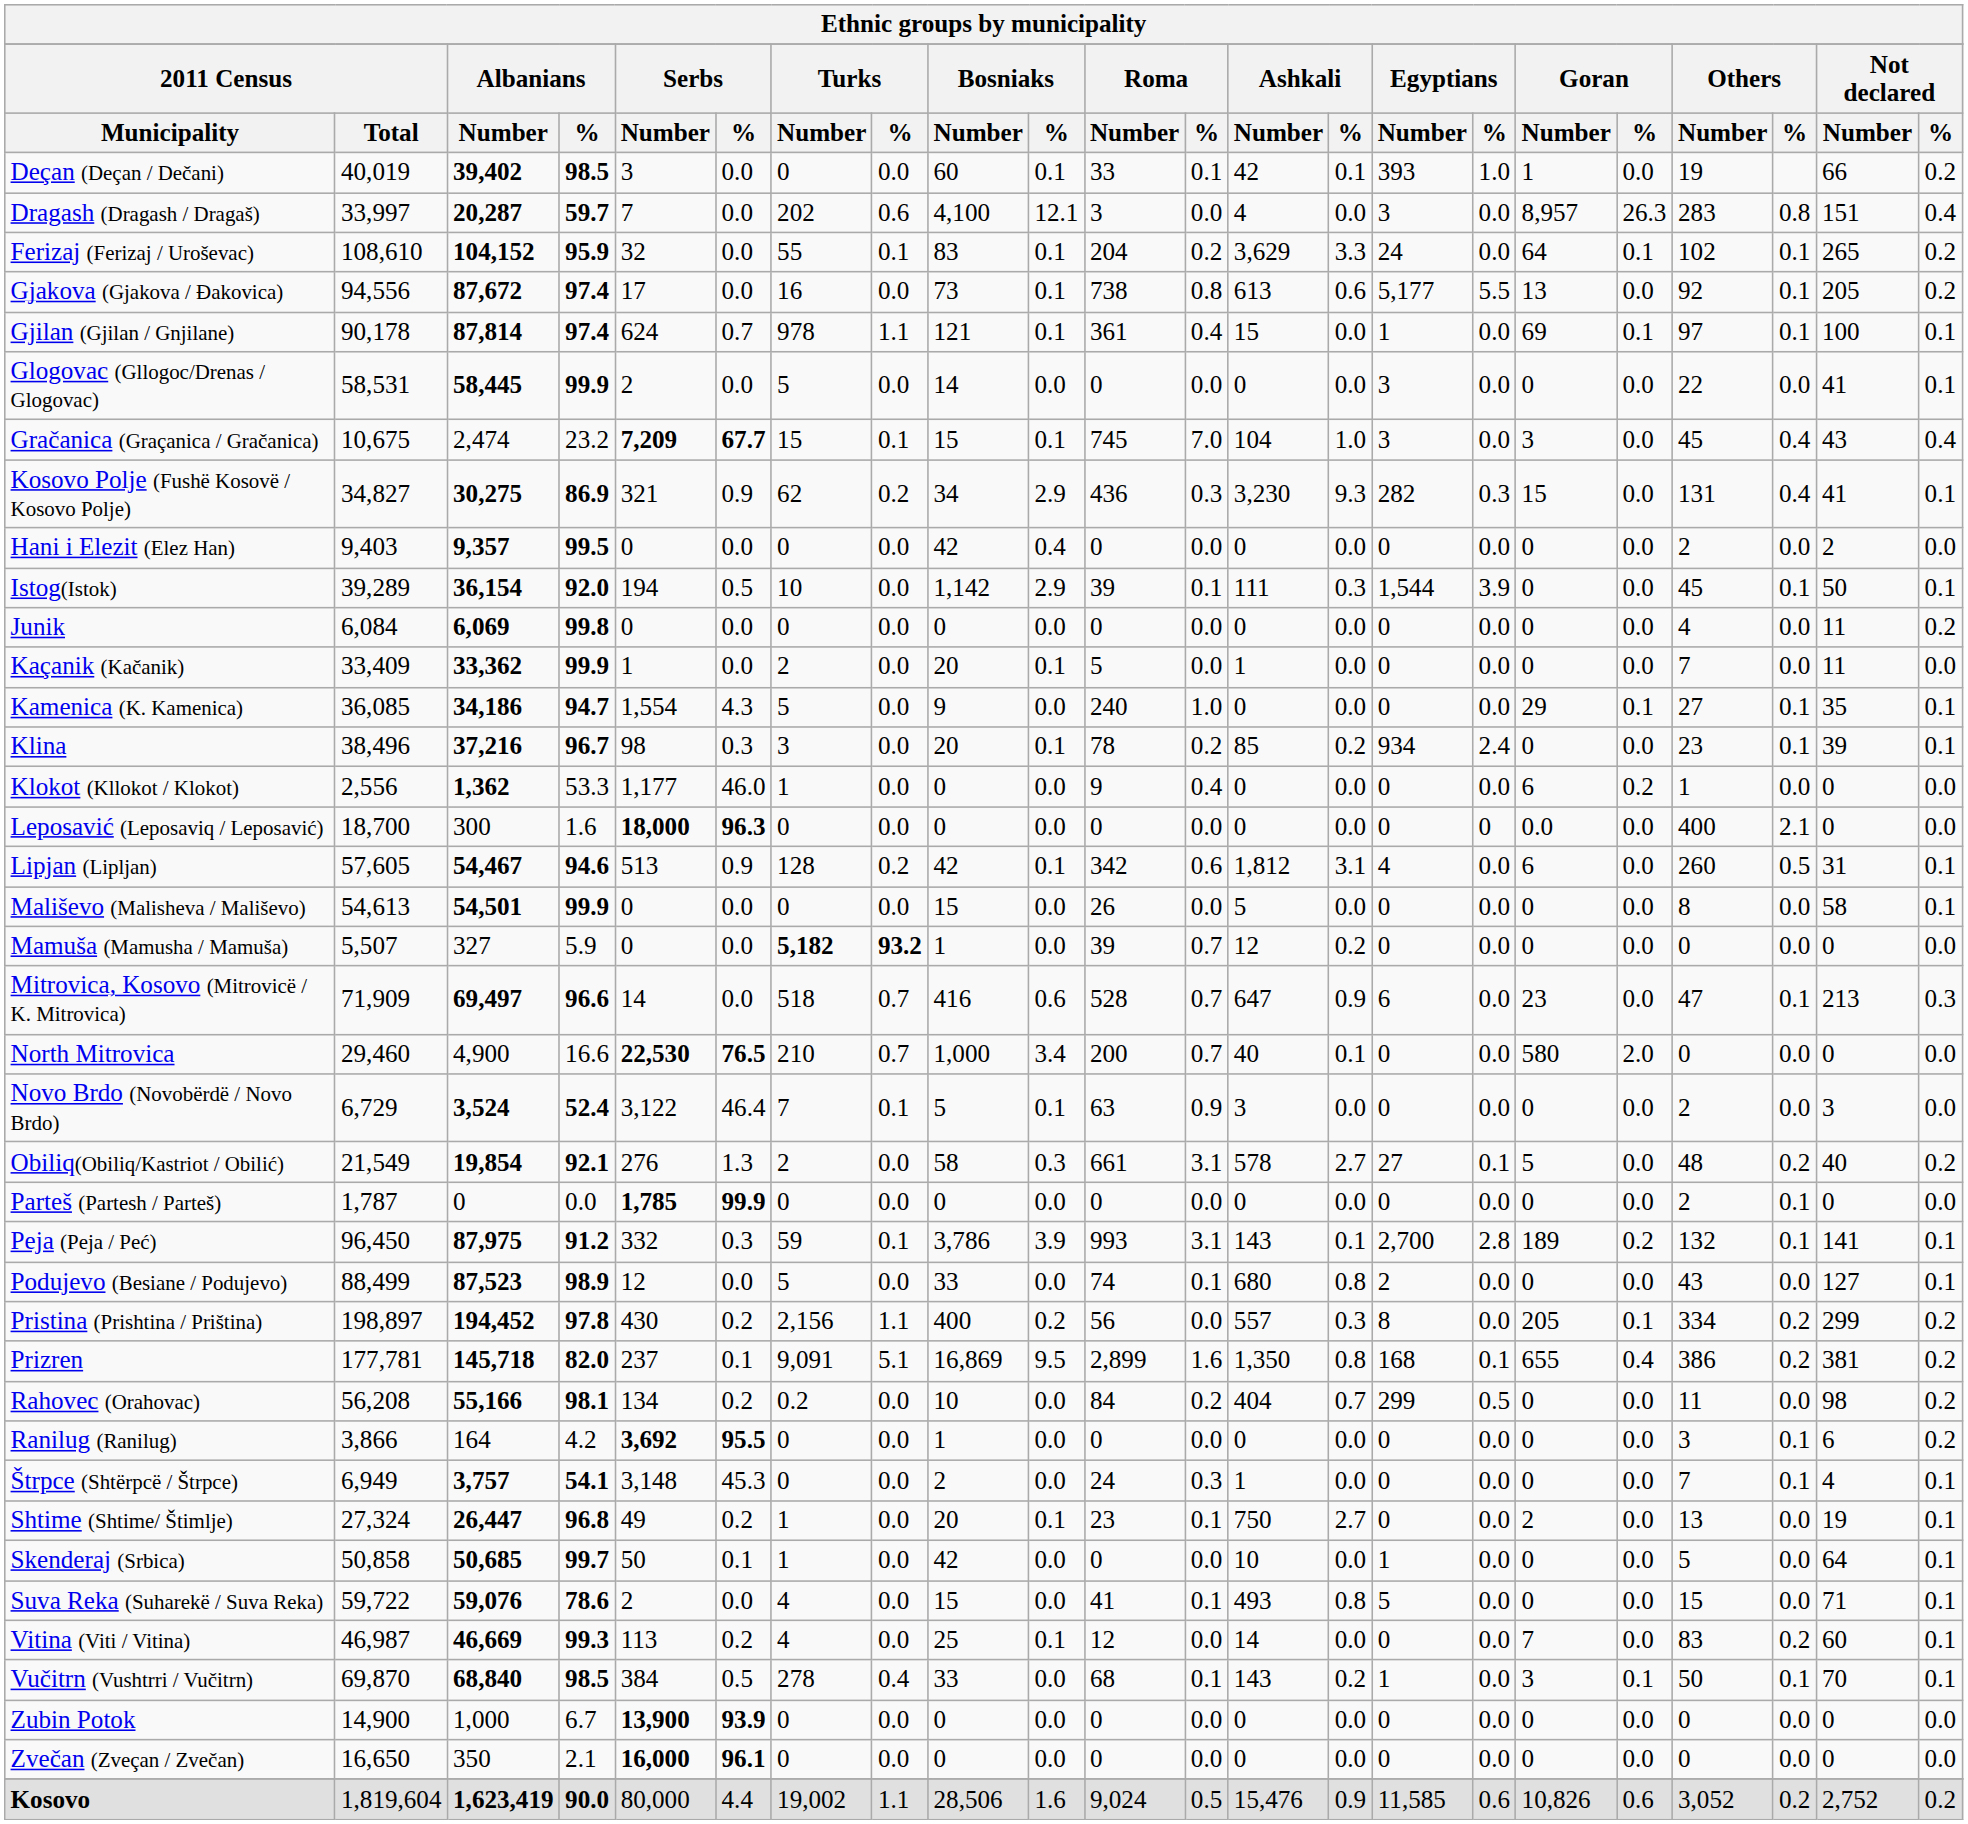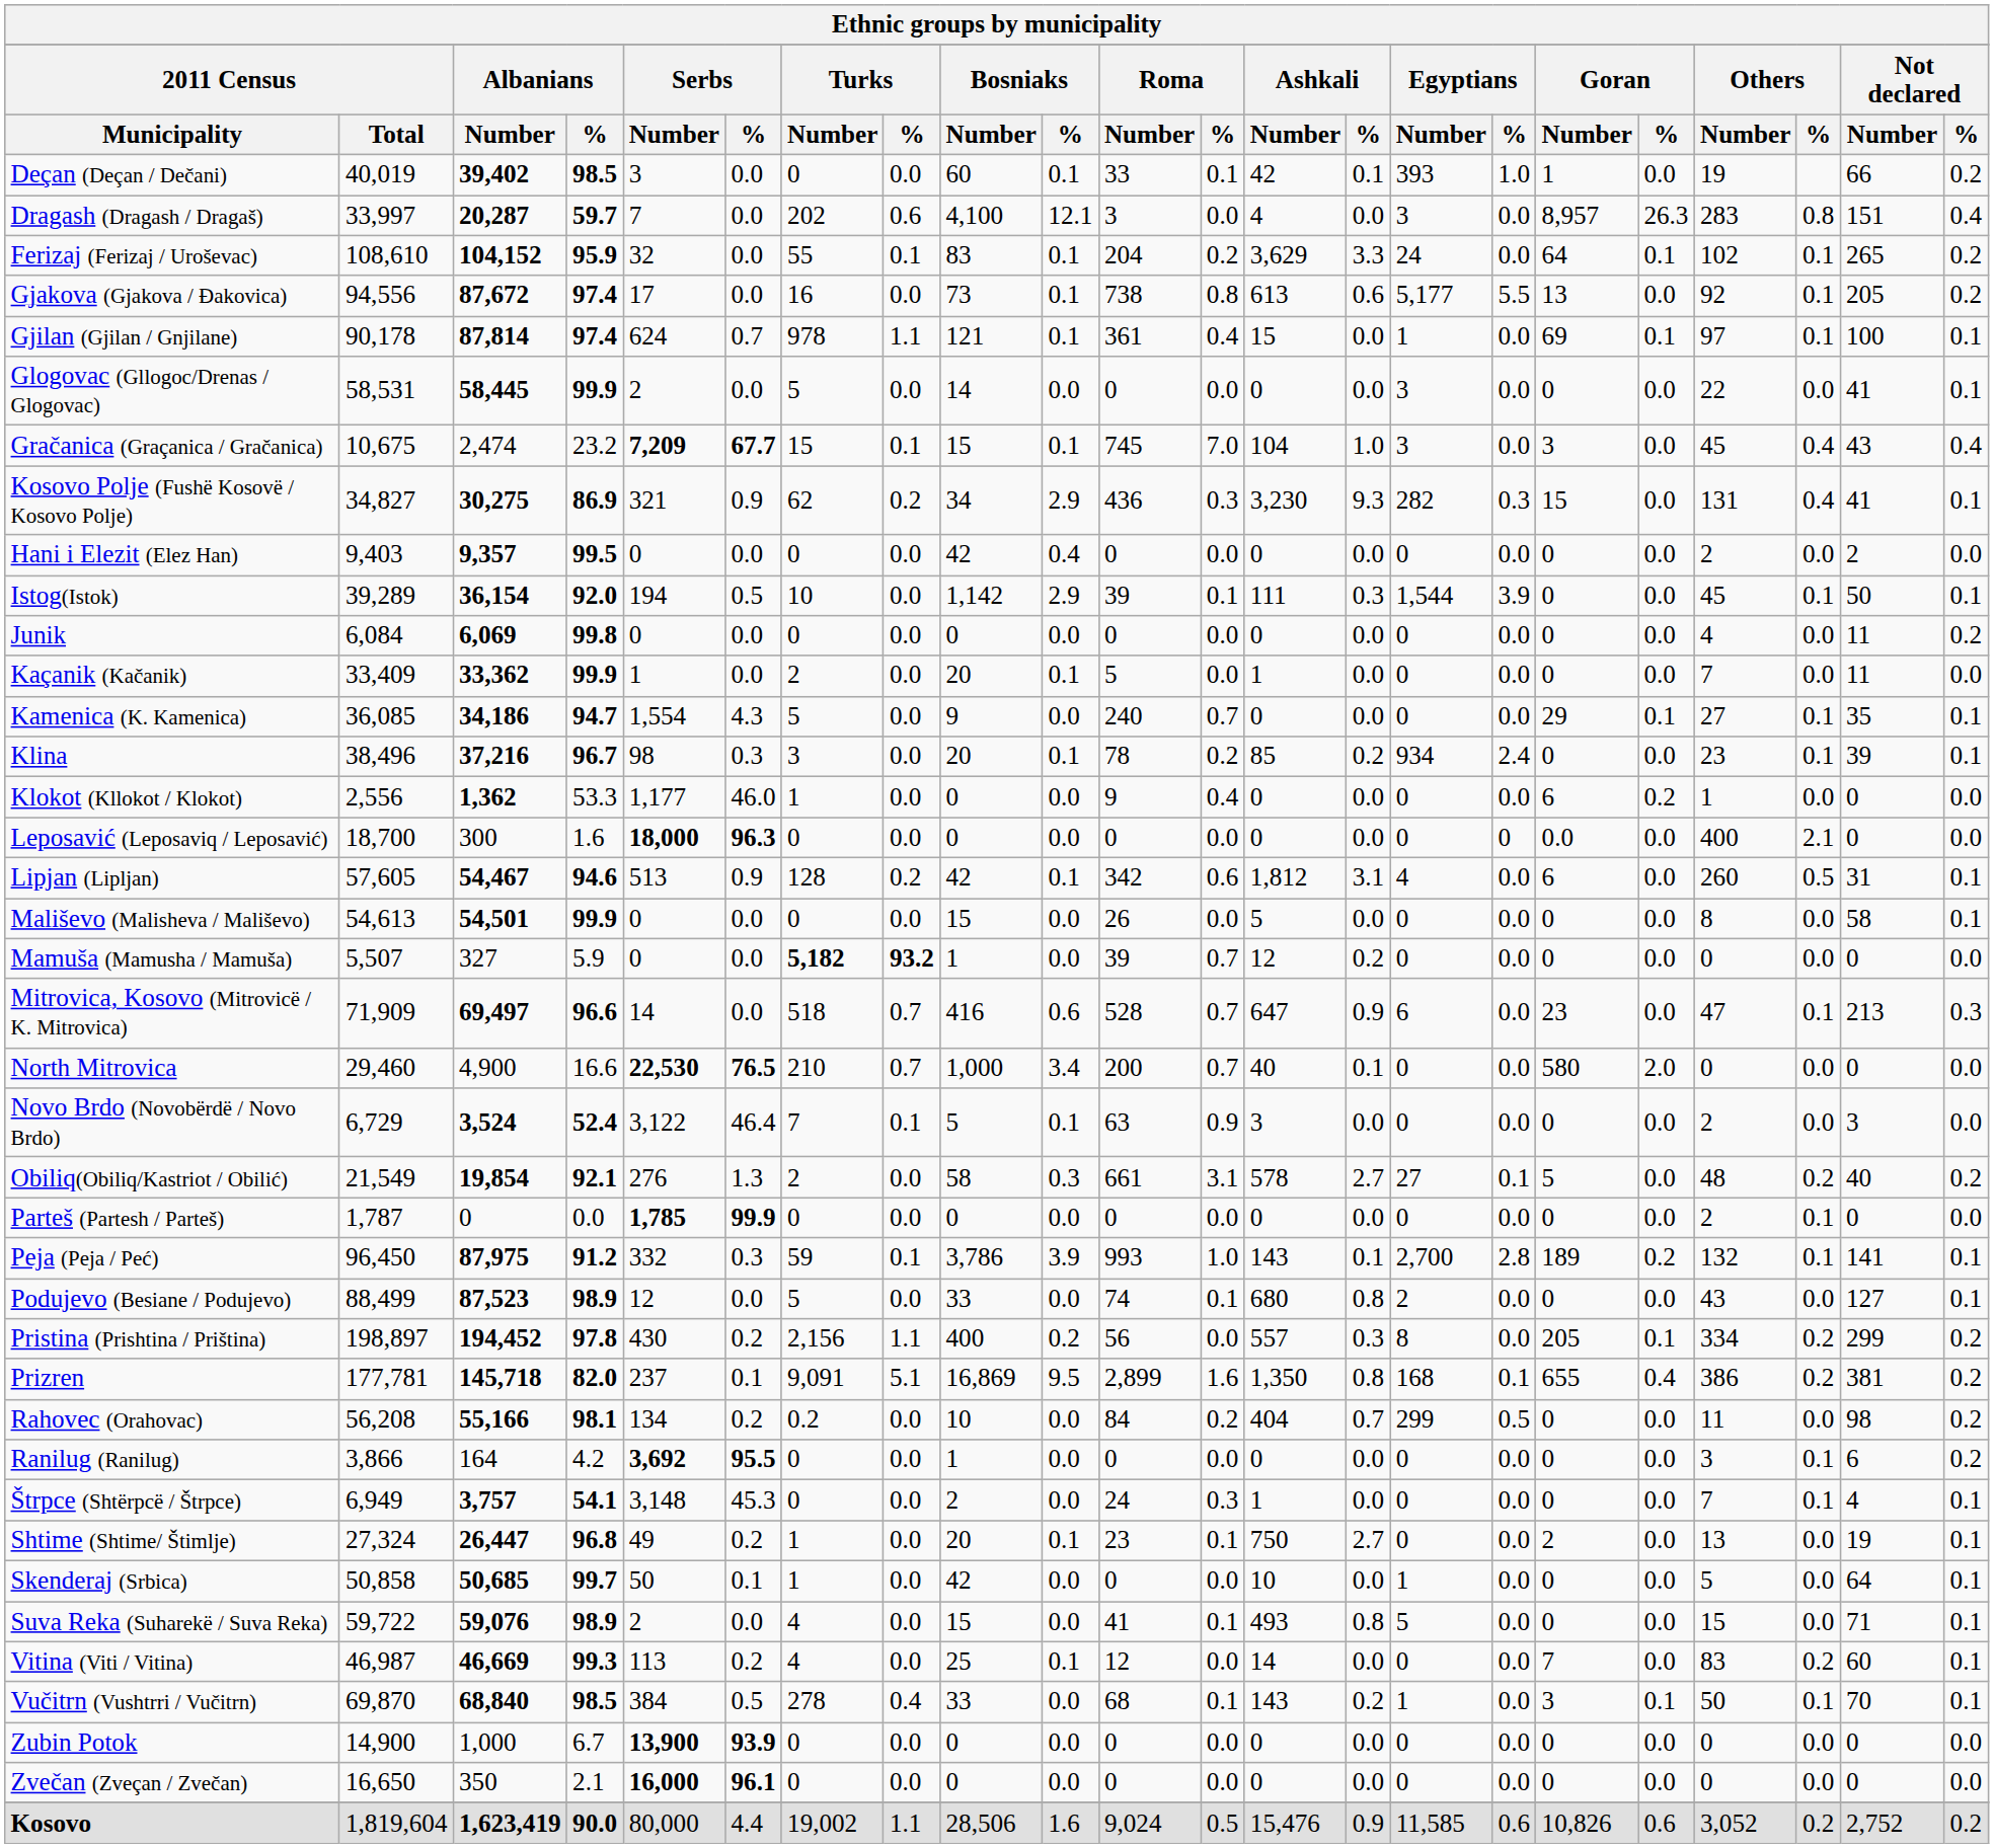Kamenica (K. Kamenica) | Roma / %: 1.0 -> 0.7
Peja (Peja / Peć) | Roma / %: 3.1 -> 1.0
Suva Reka (Suharekë / Suva Reka) | Albanians / %: 78.6 -> 98.9
